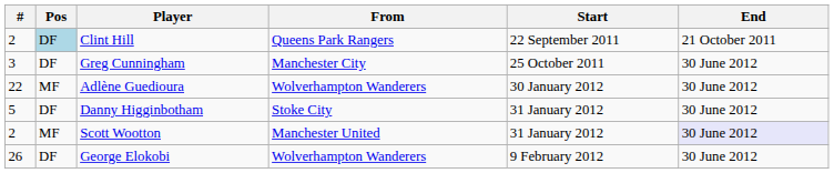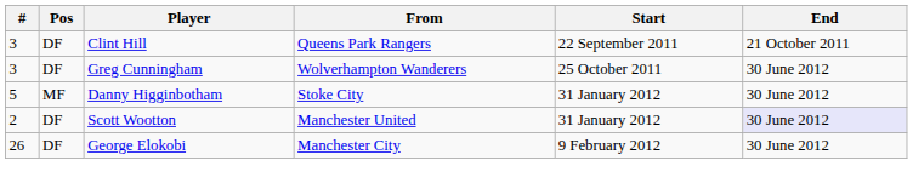Clint Hill | #: 2 -> 3
Clint Hill | Pos: lightblue background -> no background
Greg Cunningham | From: Manchester City -> Wolverhampton Wanderers
- row: 22 | MF | Adlène Guedioura | Wolverhampton Wanderers | 30 January 2012 | 30 June 2012
Danny Higginbotham | Pos: DF -> MF
Scott Wootton | Pos: MF -> DF
George Elokobi | From: Wolverhampton Wanderers -> Manchester City
